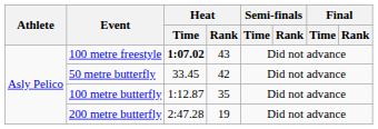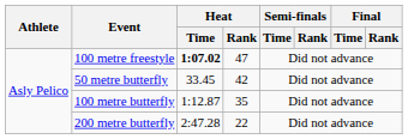100 metre freestyle | Heat / Rank: 43 -> 47
200 metre butterfly | Heat / Rank: 19 -> 22
